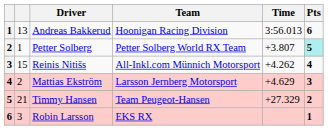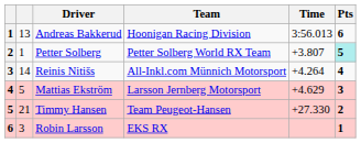Reinis Nitišs | column 2: 15 -> 14
Reinis Nitišs | Time: +4.262 -> +4.264
Mattias Ekström | column 2: 2 -> 5
Timmy Hansen | Time: +27.329 -> +27.330
